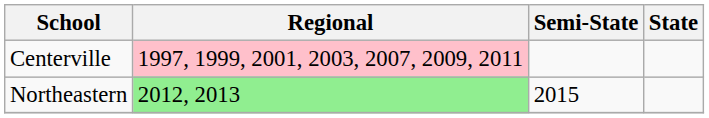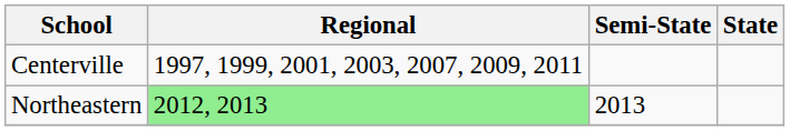Centerville | Regional: pink background -> no background
Northeastern | Semi-State: 2015 -> 2013
